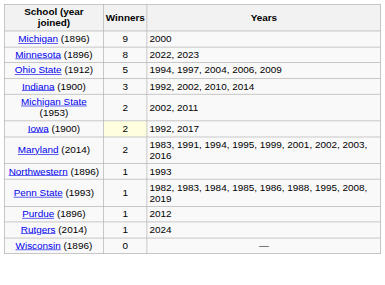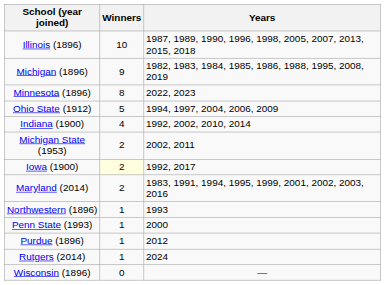+ row: Illinois (1896) | 10 | 1987, 1989, 1990, 1996, 1998, 2005, 2007, 2013, 2015, 2018
Michigan (1896) | Years: 2000 -> 1982, 1983, 1984, 1985, 1986, 1988, 1995, 2008, 2019
Indiana (1900) | Winners: 3 -> 4
Penn State (1993) | Years: 1982, 1983, 1984, 1985, 1986, 1988, 1995, 2008, 2019 -> 2000
